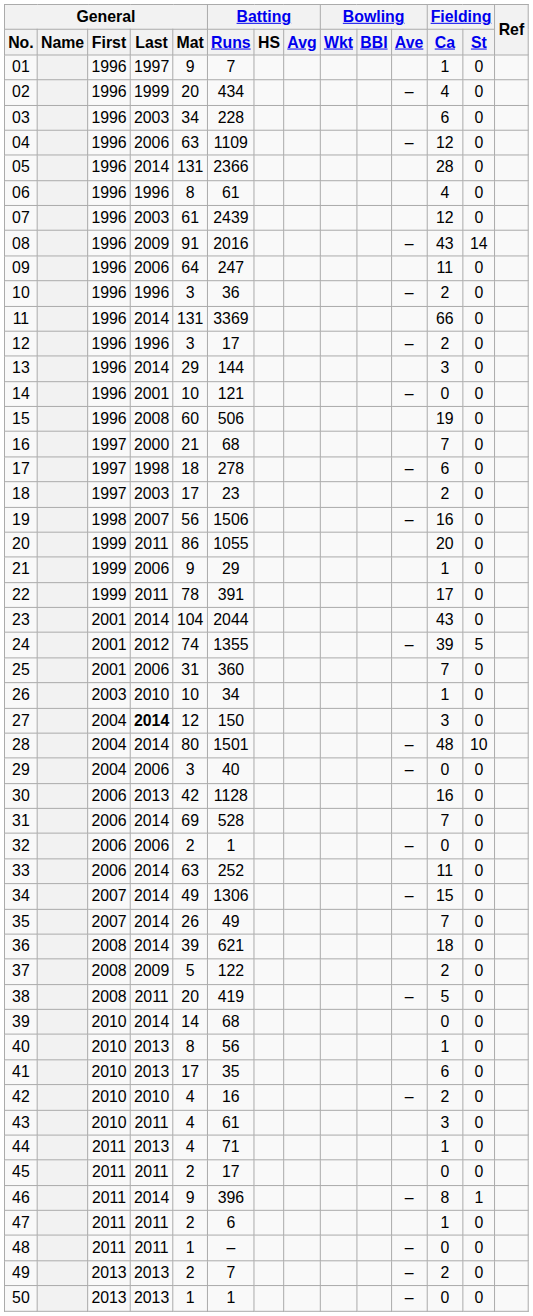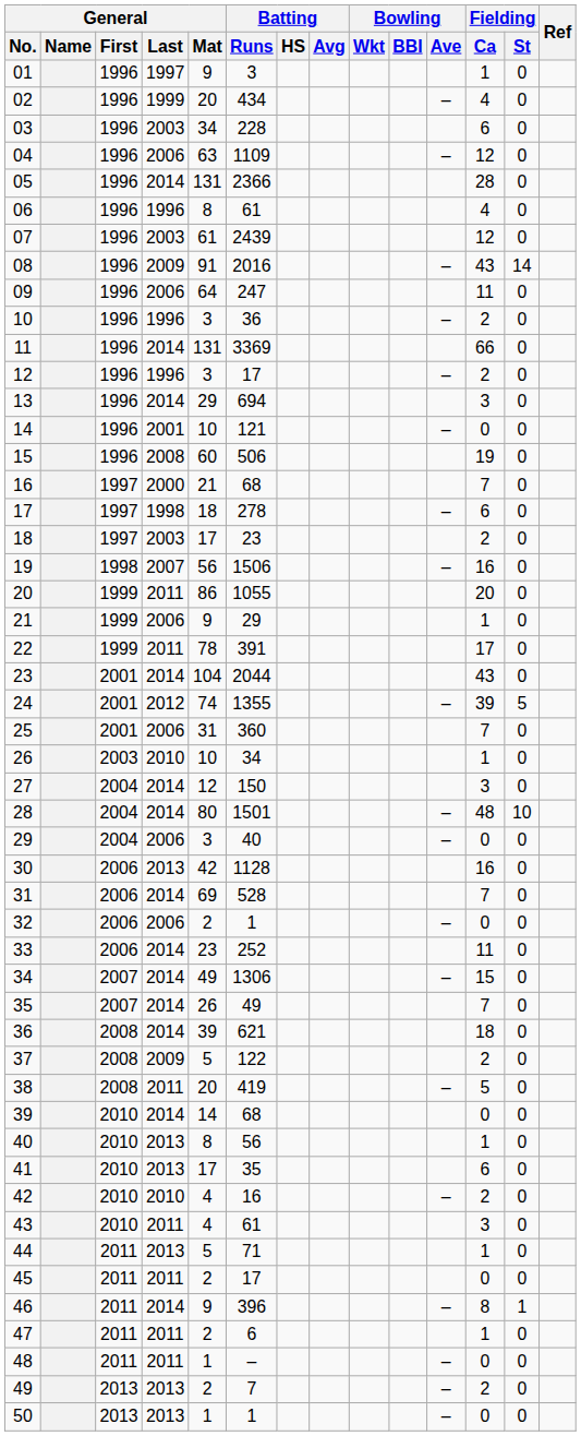01 | Batting / Runs: 7 -> 3
13 | Batting / Runs: 144 -> 694
27 | General / Last: bold -> normal
33 | General / Mat: 63 -> 23
44 | General / Mat: 4 -> 5
